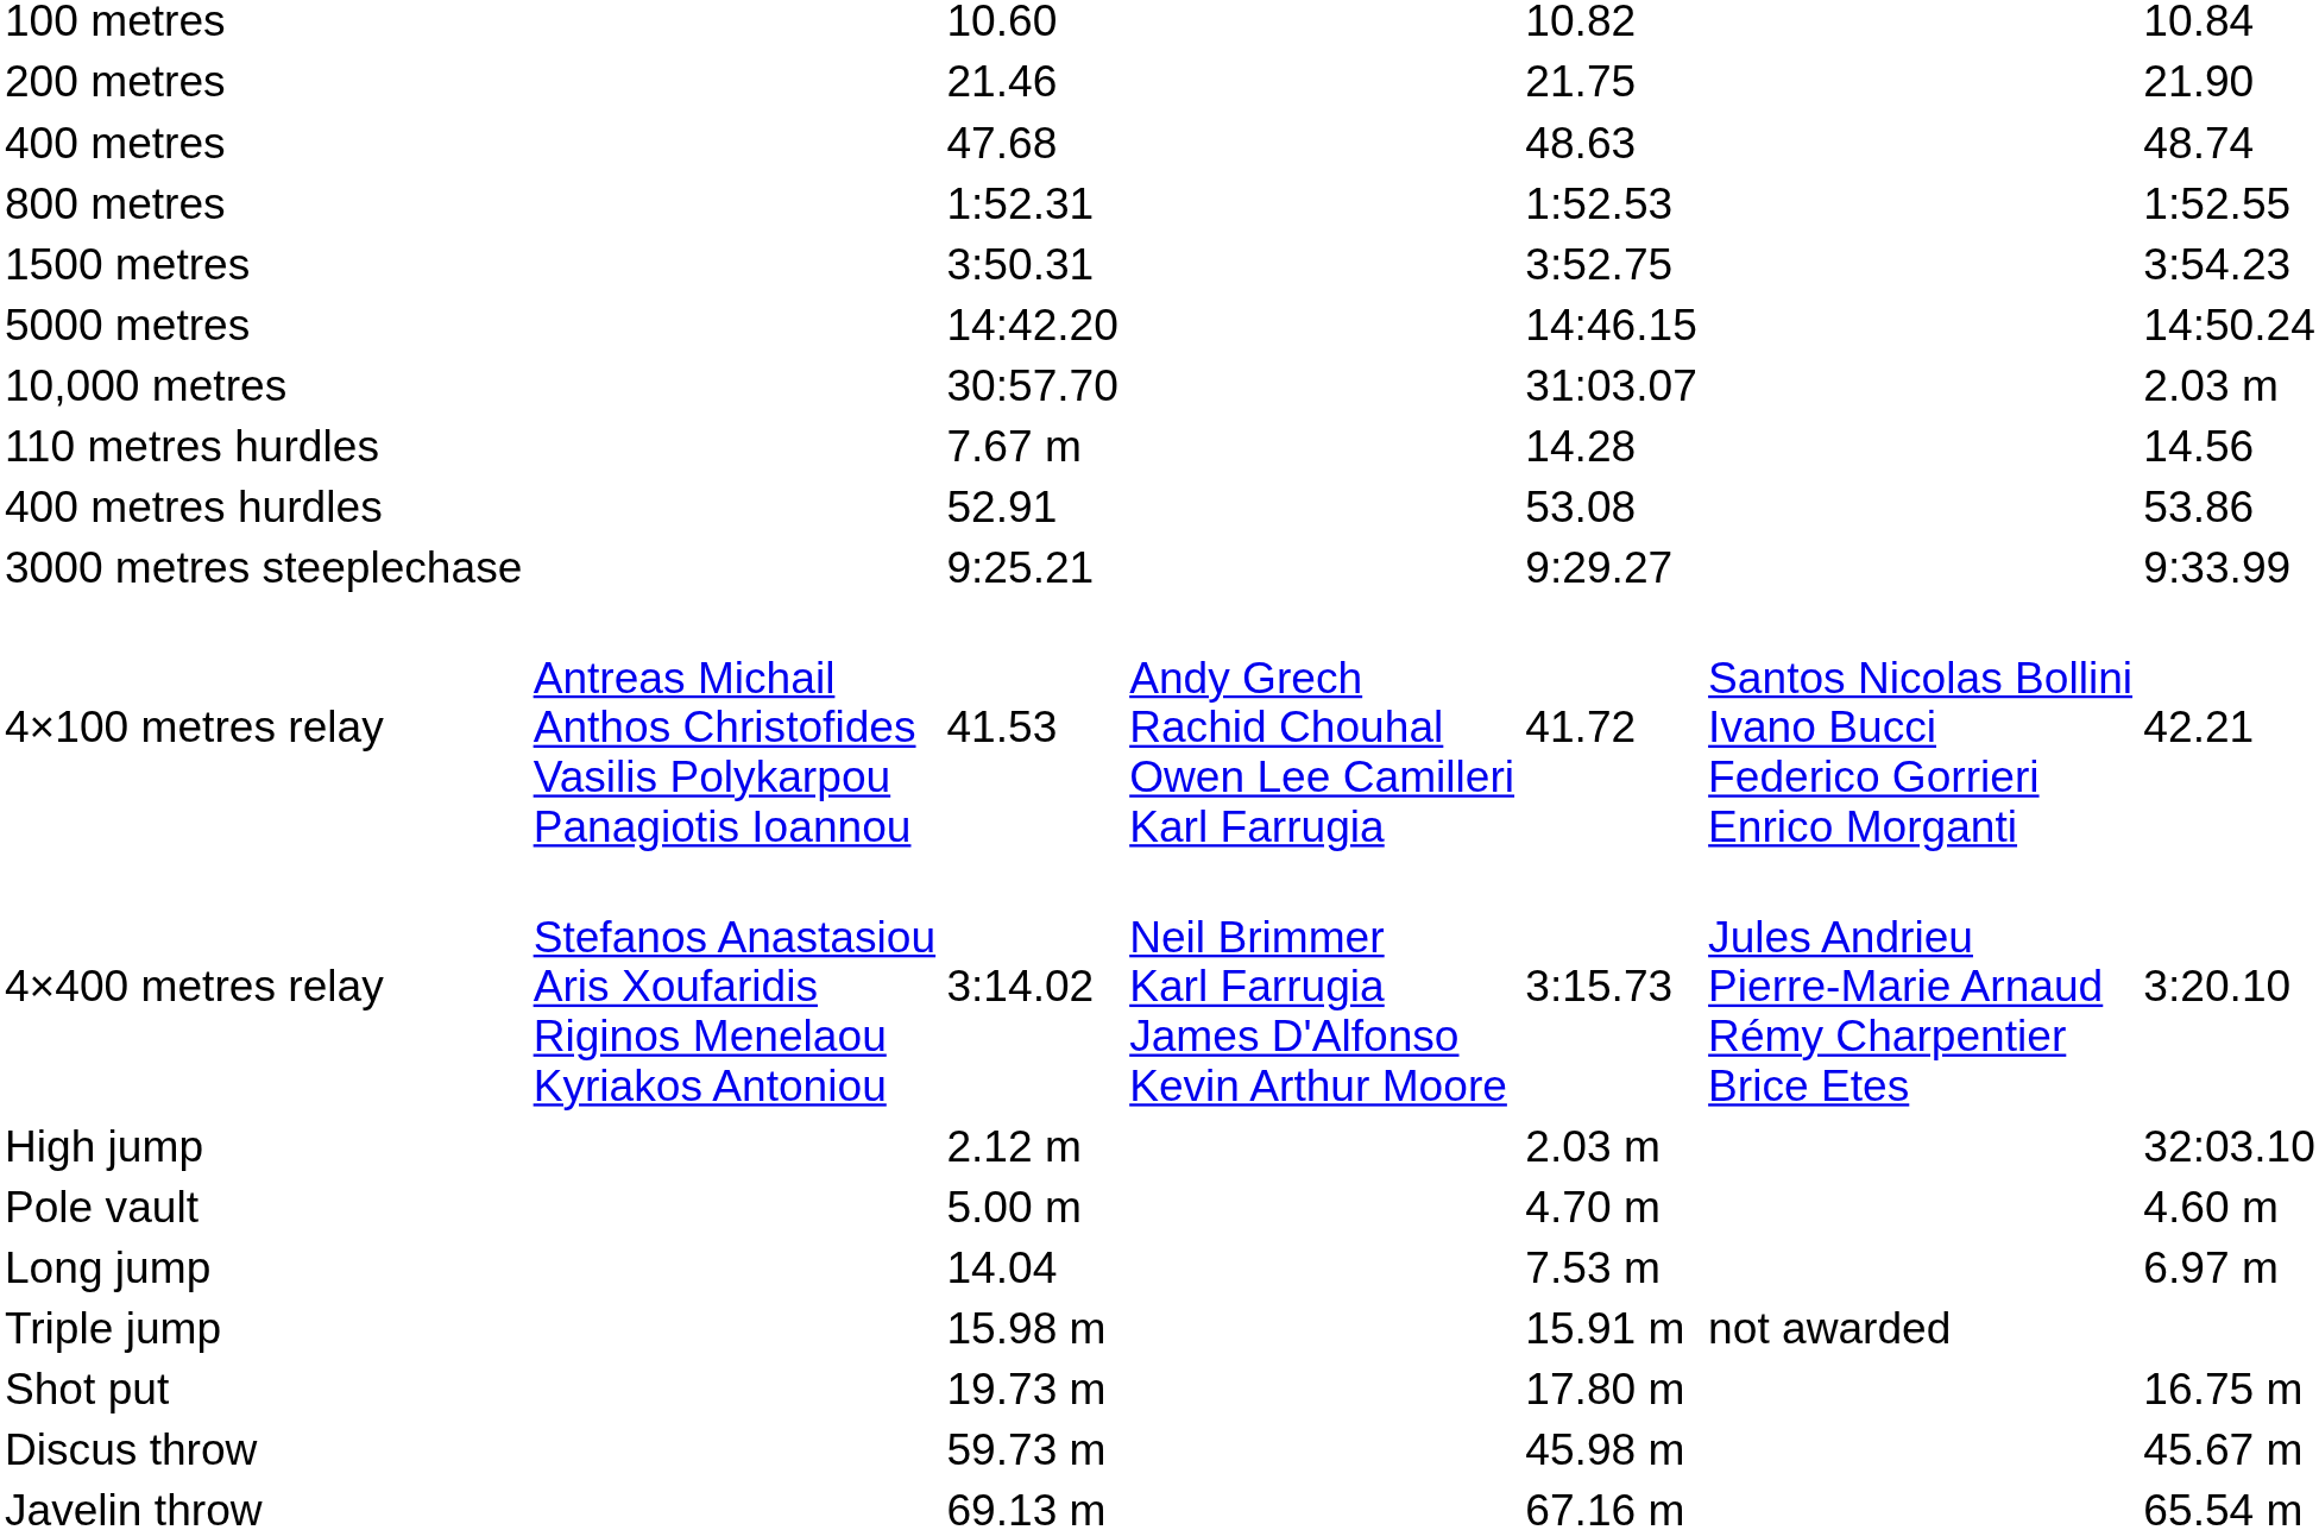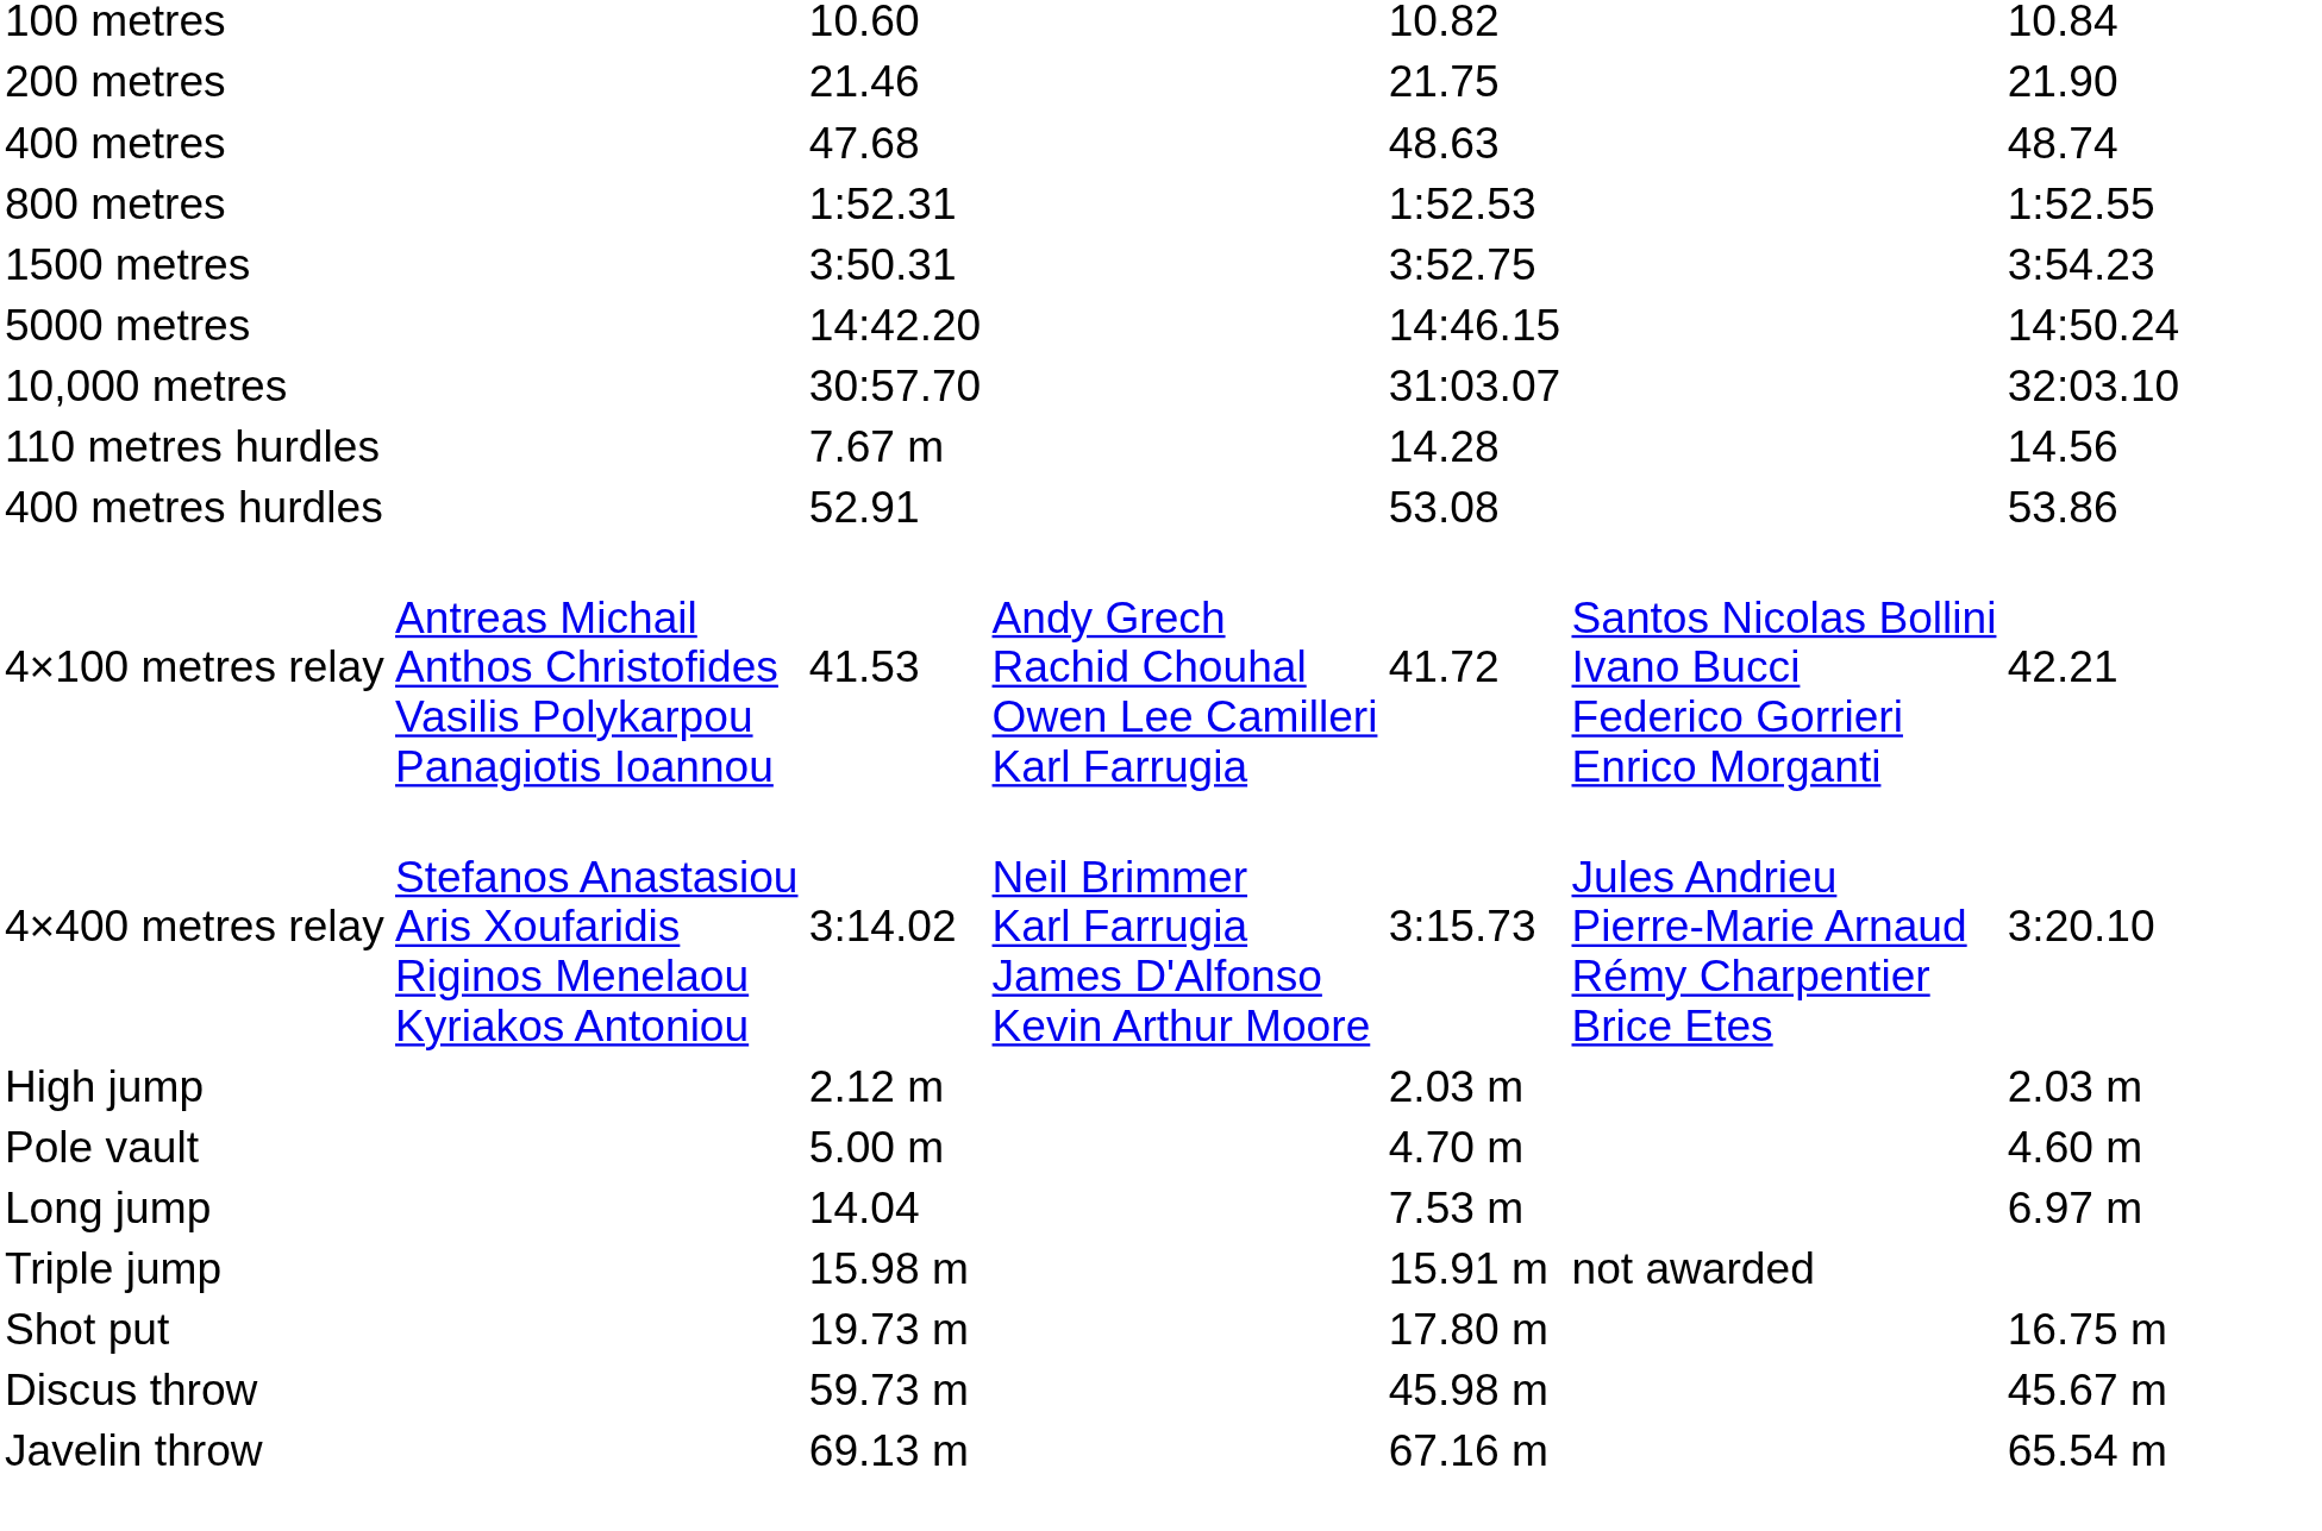10,000 metres | column 7: 2.03 m -> 32:03.10
- row: 3000 metres steeplechase | 9:25.21 | 9:29.27 | 9:33.99
High jump | column 7: 32:03.10 -> 2.03 m
